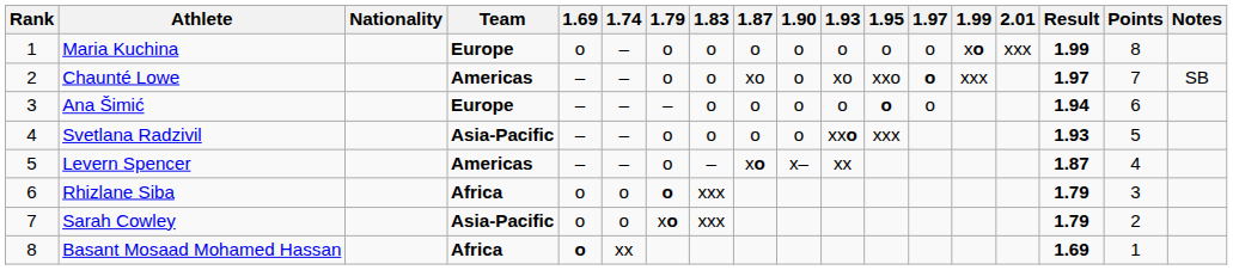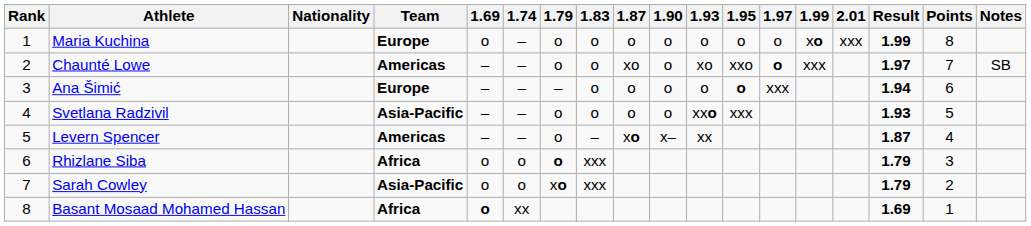Ana Šimić | 1.97: o -> xxx
